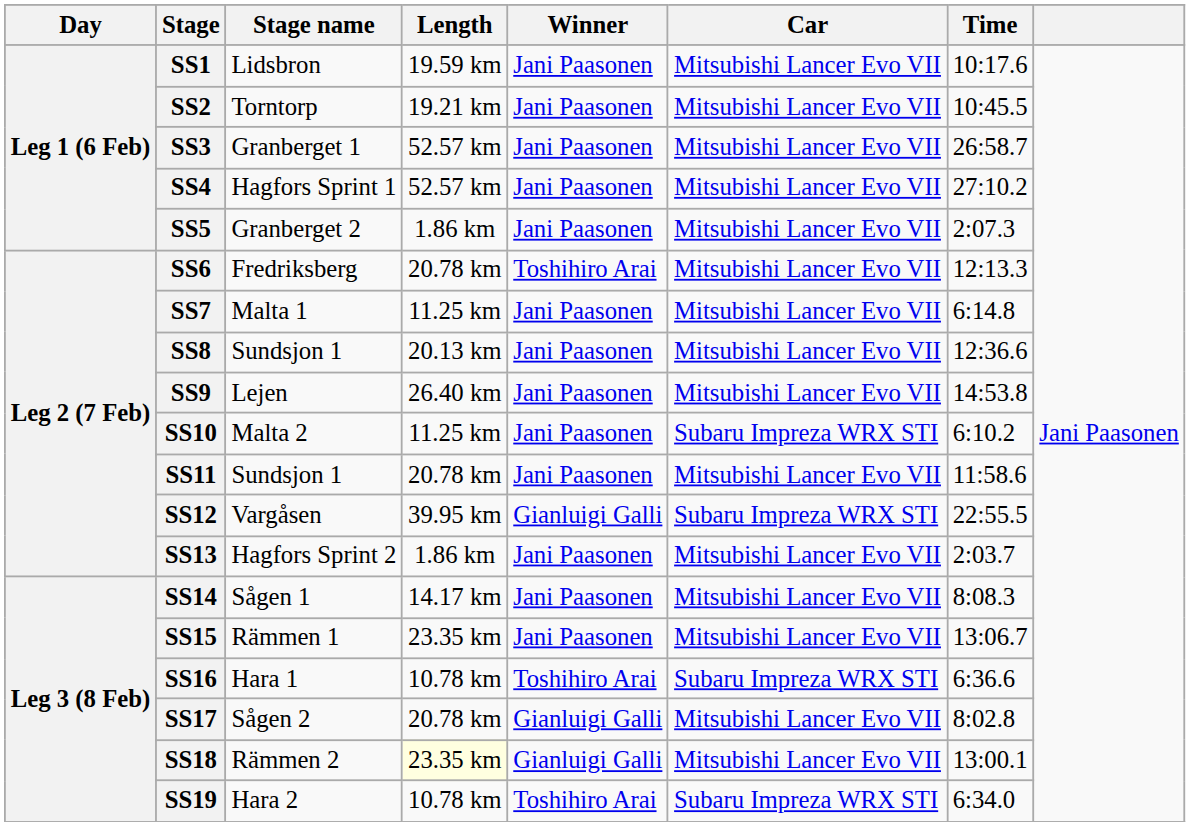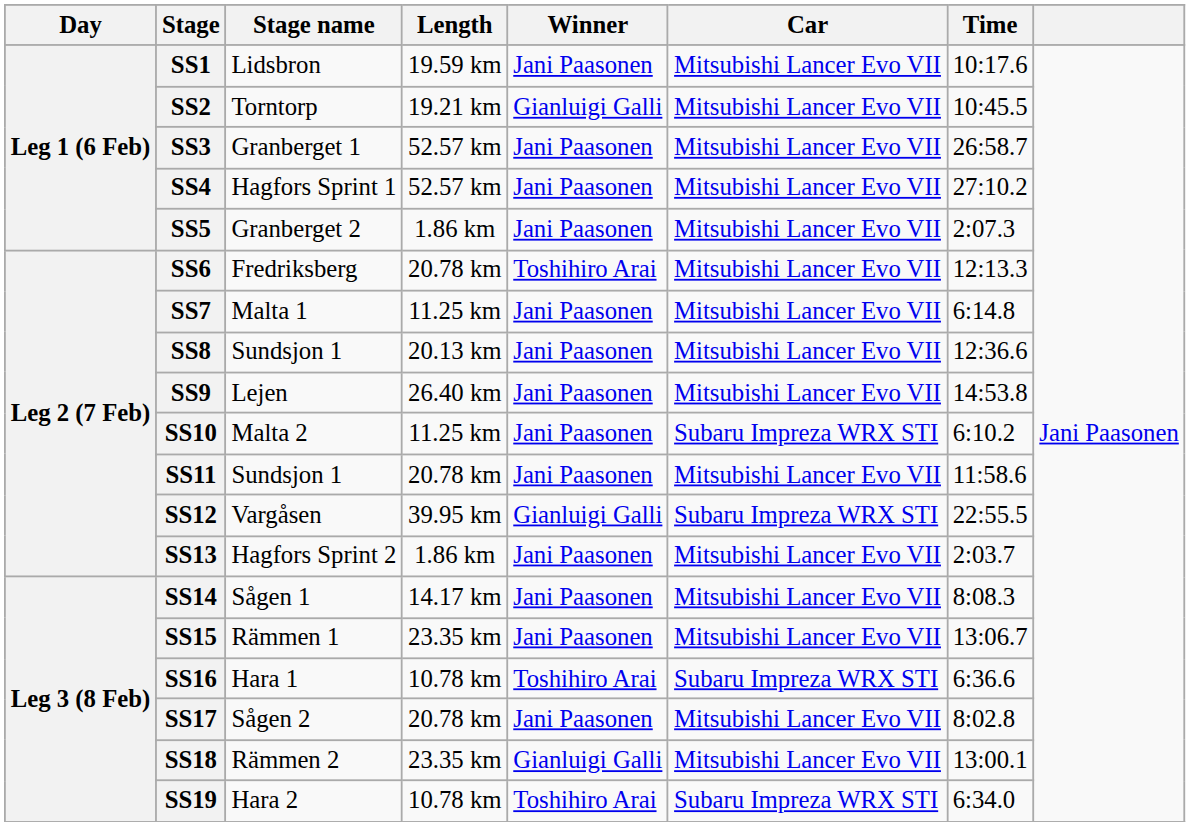SS2 | Winner: Jani Paasonen -> Gianluigi Galli
SS17 | Winner: Gianluigi Galli -> Jani Paasonen
SS18 | Length: lightyellow background -> no background
